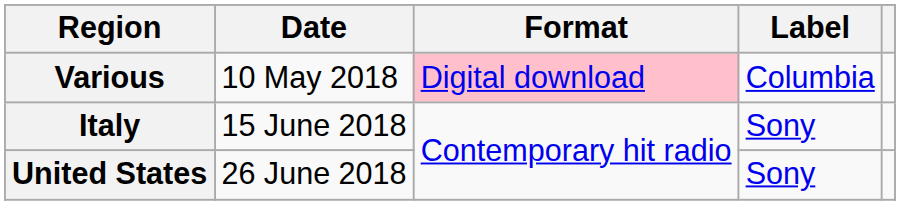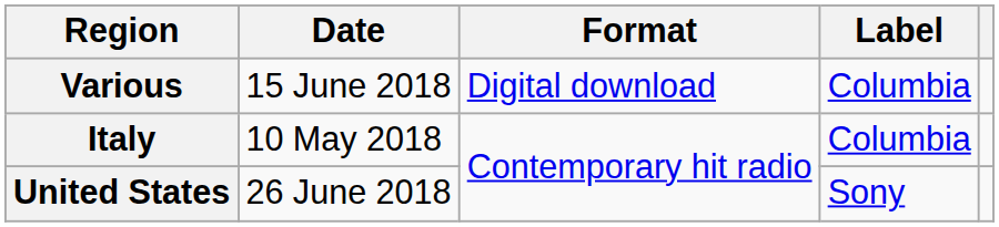Various | Date: 10 May 2018 -> 15 June 2018
Various | Format: pink background -> no background
Italy | Date: 15 June 2018 -> 10 May 2018
Italy | Label: Sony -> Columbia
